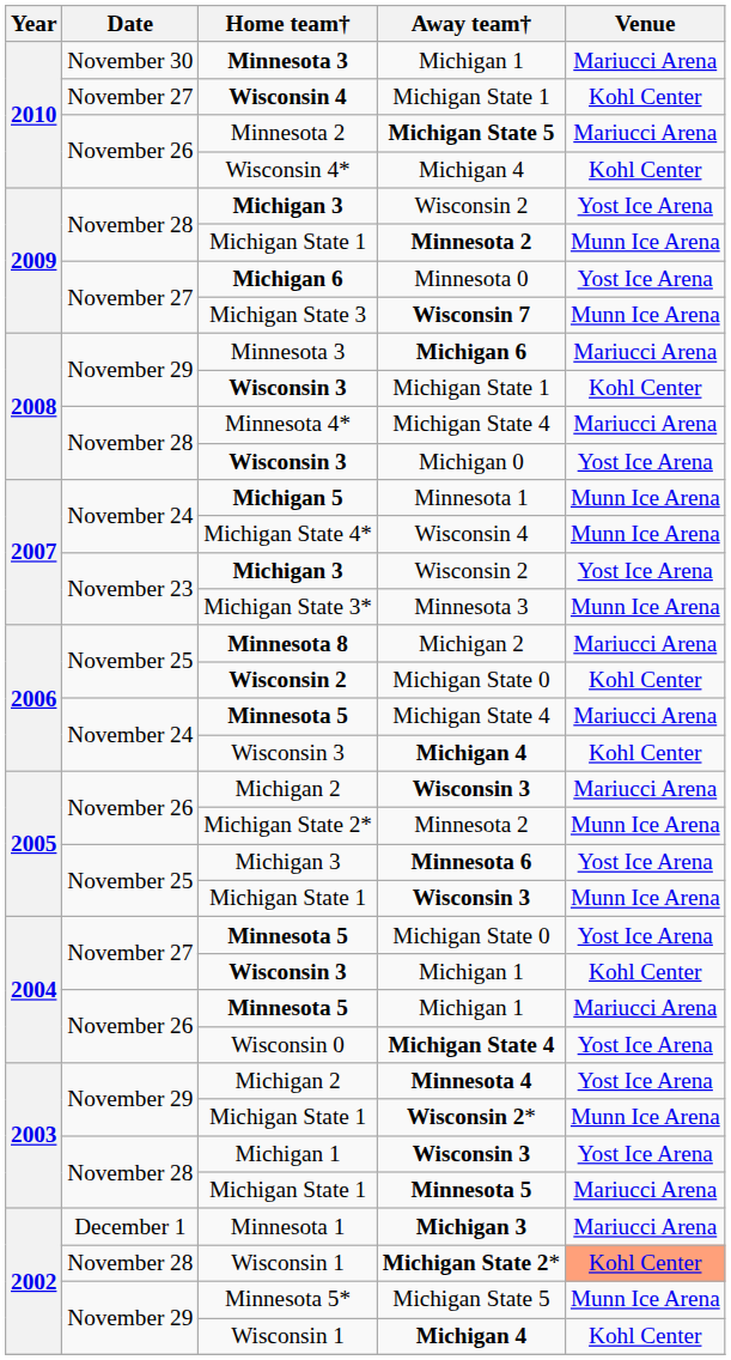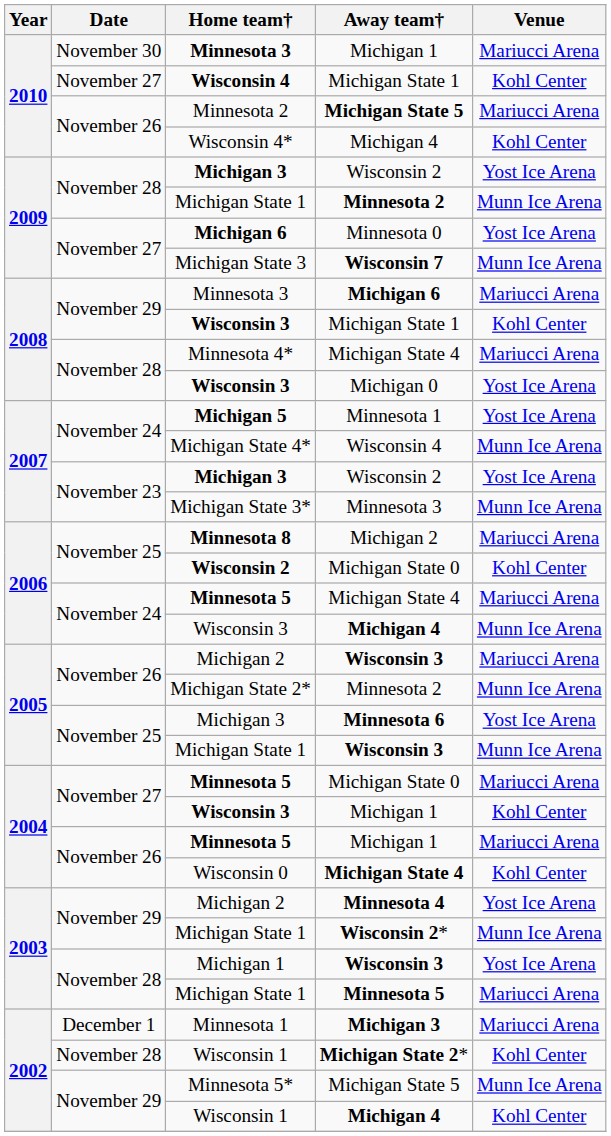Michigan 5 | Venue: Munn Ice Arena -> Yost Ice Arena
Wisconsin 3 / Michigan 4 | Venue: Kohl Center -> Munn Ice Arena
Minnesota 5 / Michigan State 0 | Venue: Yost Ice Arena -> Mariucci Arena
Wisconsin 0 | Venue: Yost Ice Arena -> Kohl Center
Wisconsin 1 / Michigan State 2* | Venue: lightsalmon background -> no background
